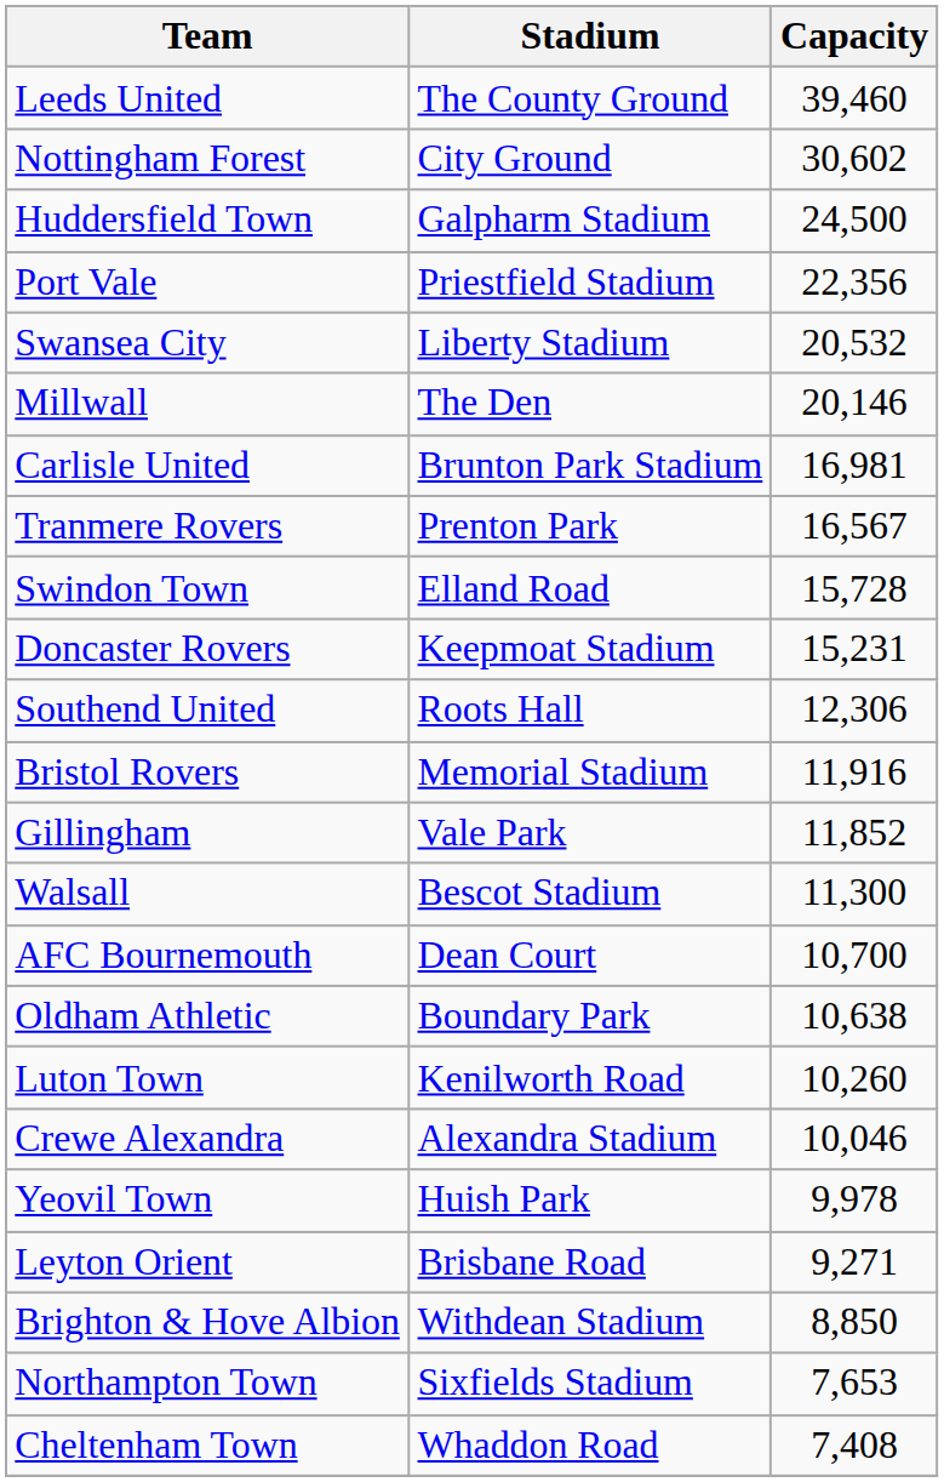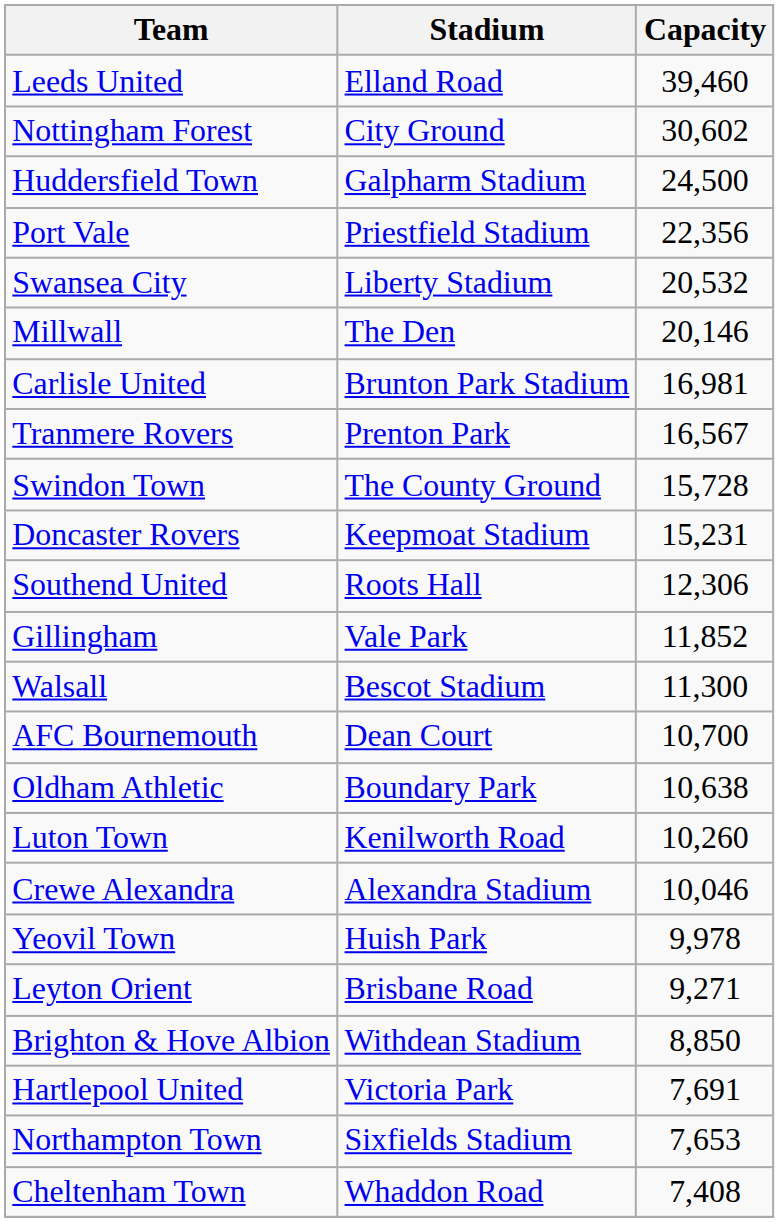Leeds United | Stadium: The County Ground -> Elland Road
Swindon Town | Stadium: Elland Road -> The County Ground
- row: Bristol Rovers | Memorial Stadium | 11,916
+ row: Hartlepool United | Victoria Park | 7,691
